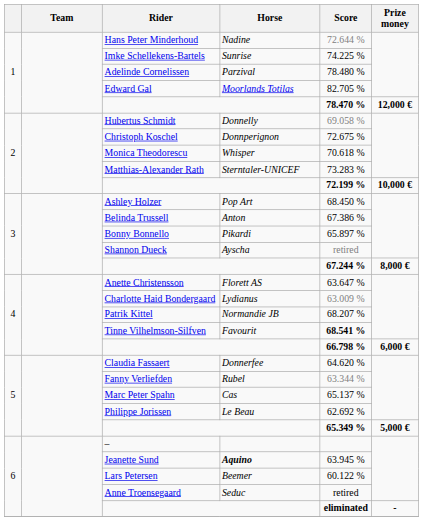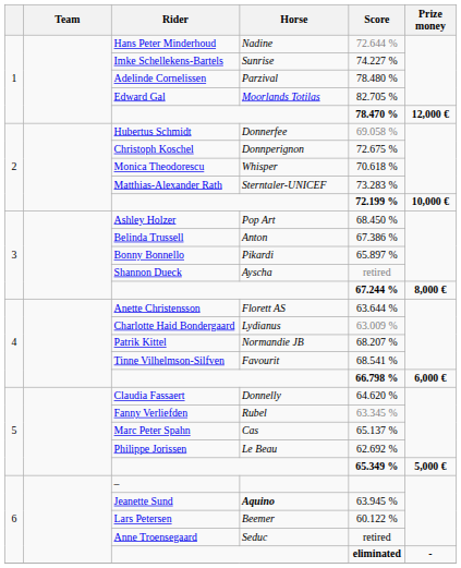Imke Schellekens-Bartels | Score: 74.225 % -> 74.227 %
Hubertus Schmidt | Horse: Donnelly -> Donnerfee
Anette Christensson | Score: 63.647 % -> 63.644 %
Tinne Vilhelmson-Silfven | Score: bold -> normal
Claudia Fassaert | Horse: Donnerfee -> Donnelly
Fanny Verliefden | Score: 63.344 % -> 63.345 %
